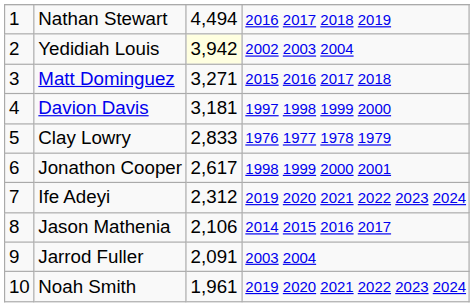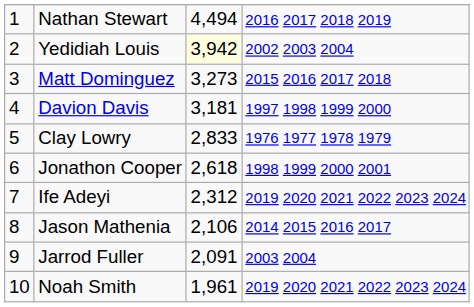Matt Dominguez | column 3: 3,271 -> 3,273
Jonathon Cooper | column 3: 2,617 -> 2,618
